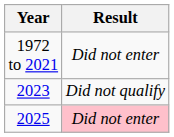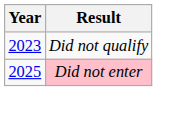- row: 1972 to 2021 | Did not enter
